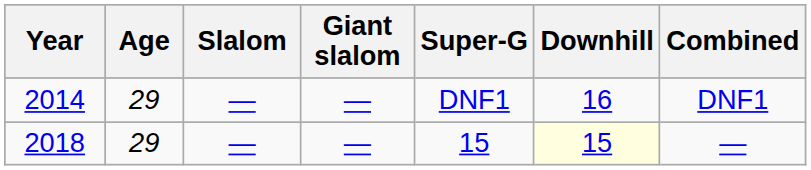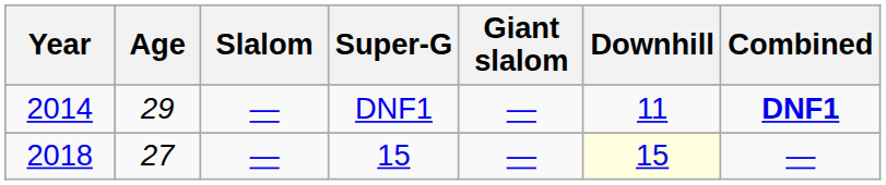columns swapped: Giant slalom <-> Super-G
2014 | Downhill: 16 -> 11
2014 | Combined: normal -> bold
2018 | Age: 29 -> 27
